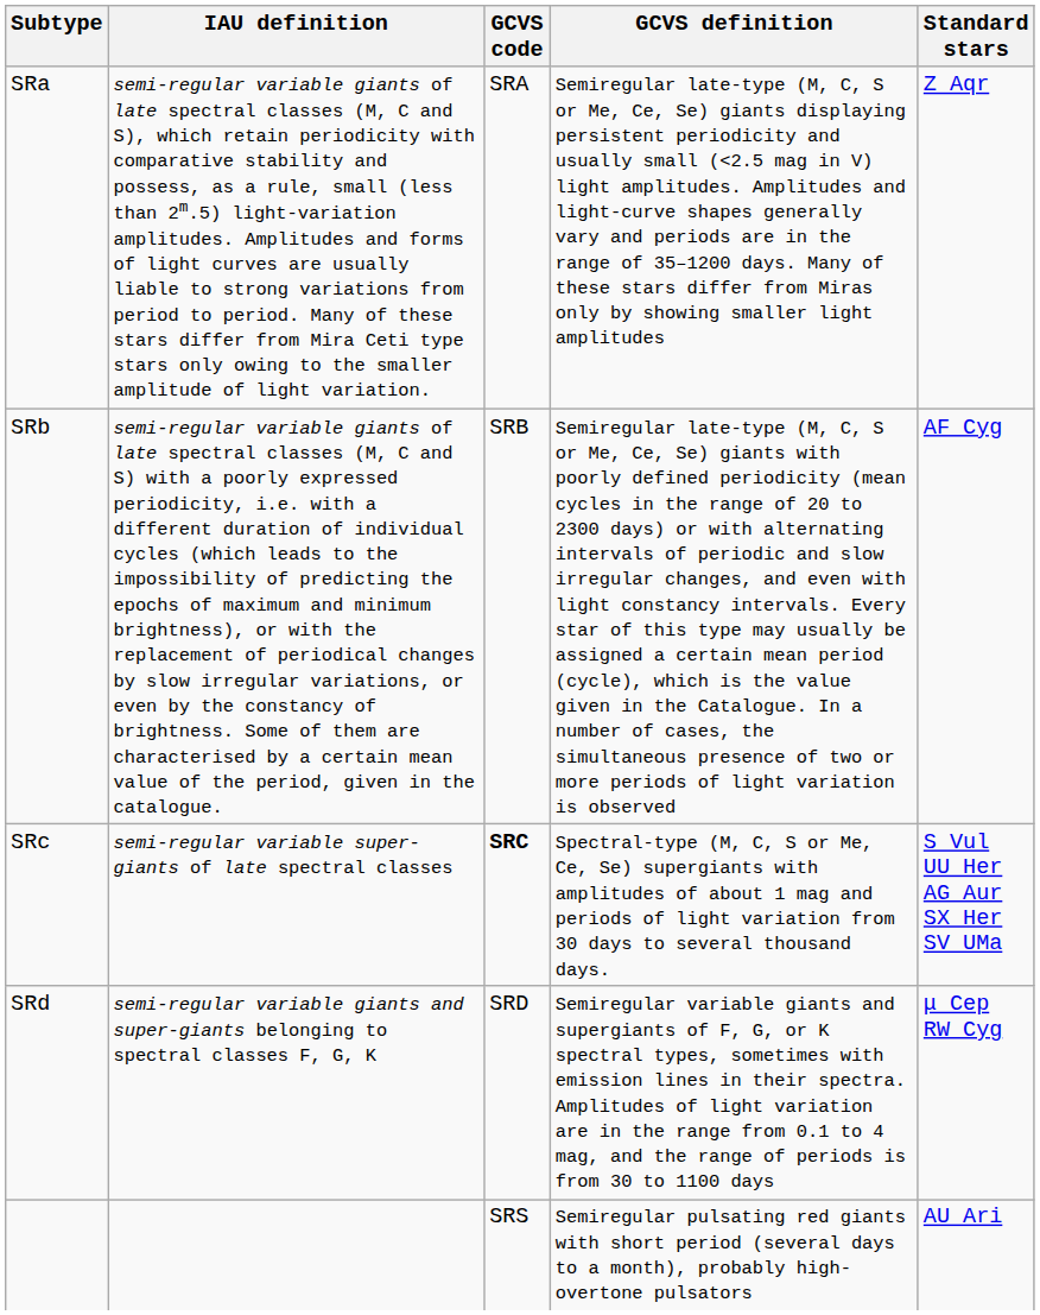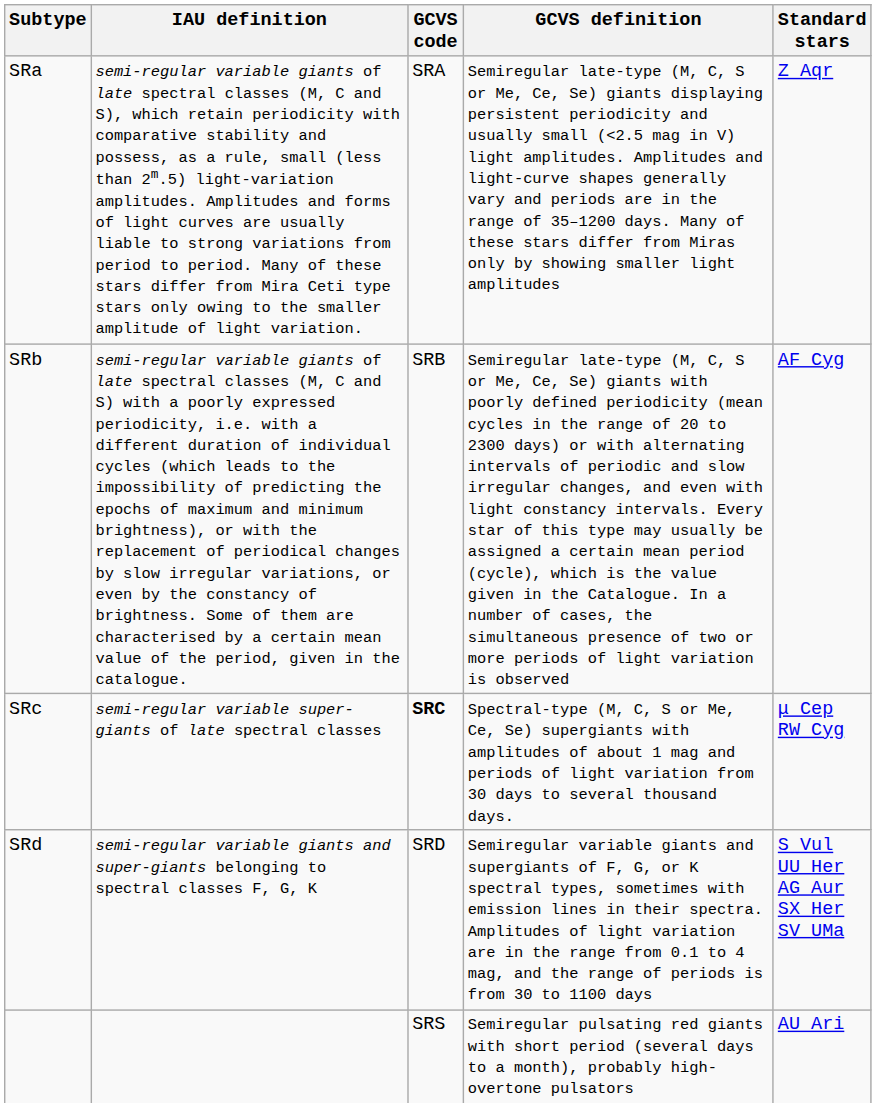SRc | Standard stars: S Vul UU Her AG Aur SX Her SV UMa -> μ Cep RW Cyg
SRd | Standard stars: μ Cep RW Cyg -> S Vul UU Her AG Aur SX Her SV UMa
